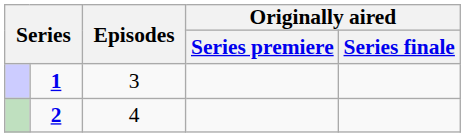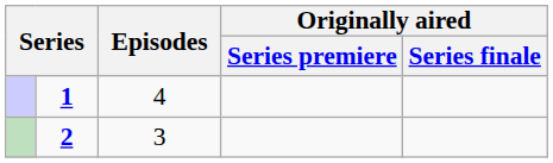1 | Episodes: 3 -> 4
2 | Episodes: 4 -> 3
